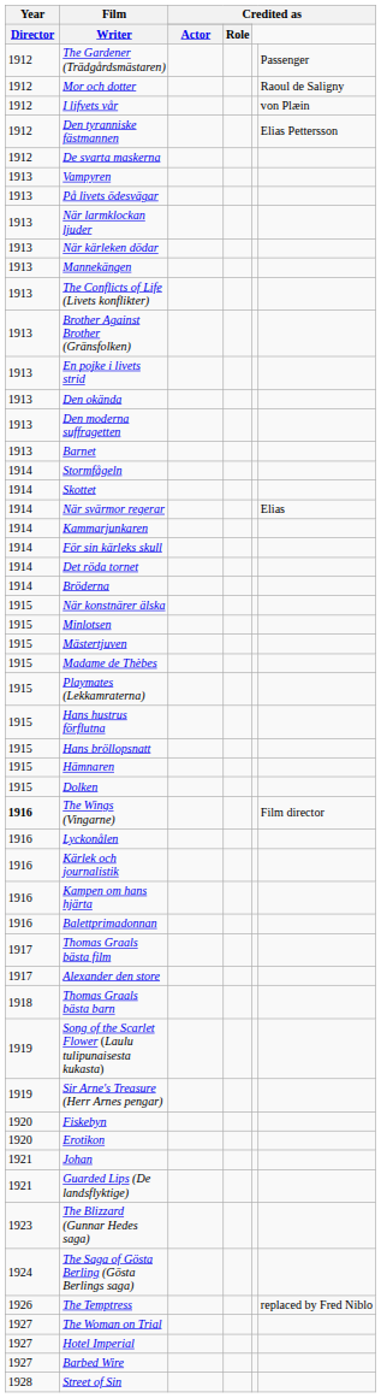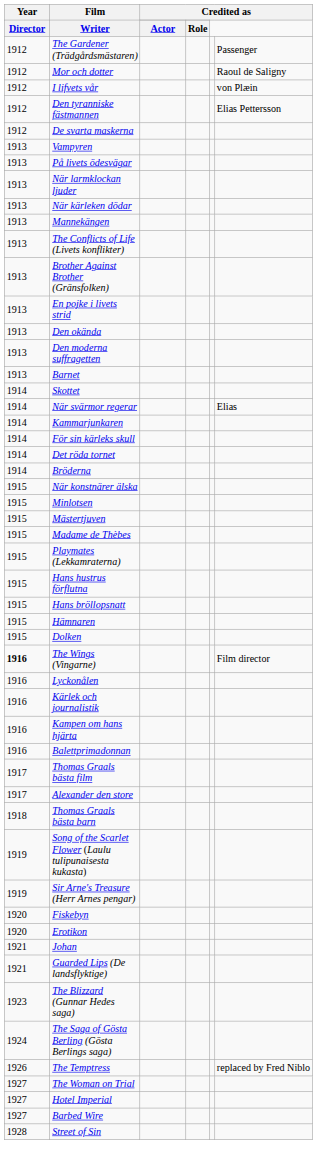- row: 1914 | Stormfågeln
